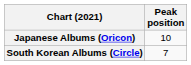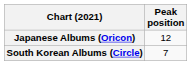Japanese Albums (Oricon) | Peak position: 10 -> 12
